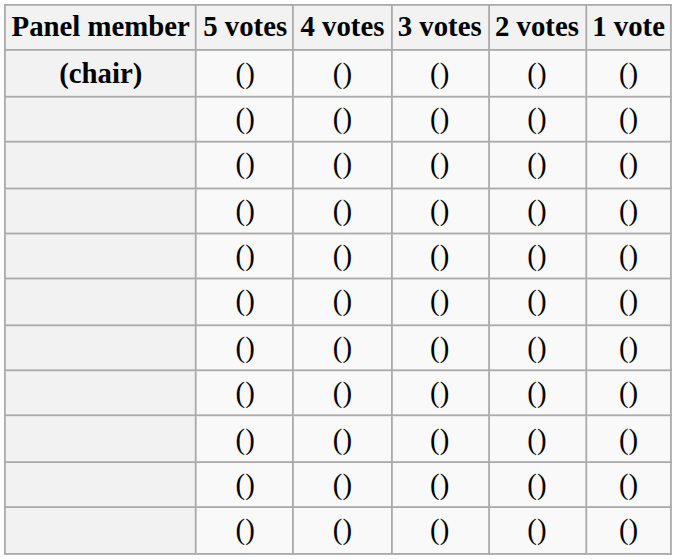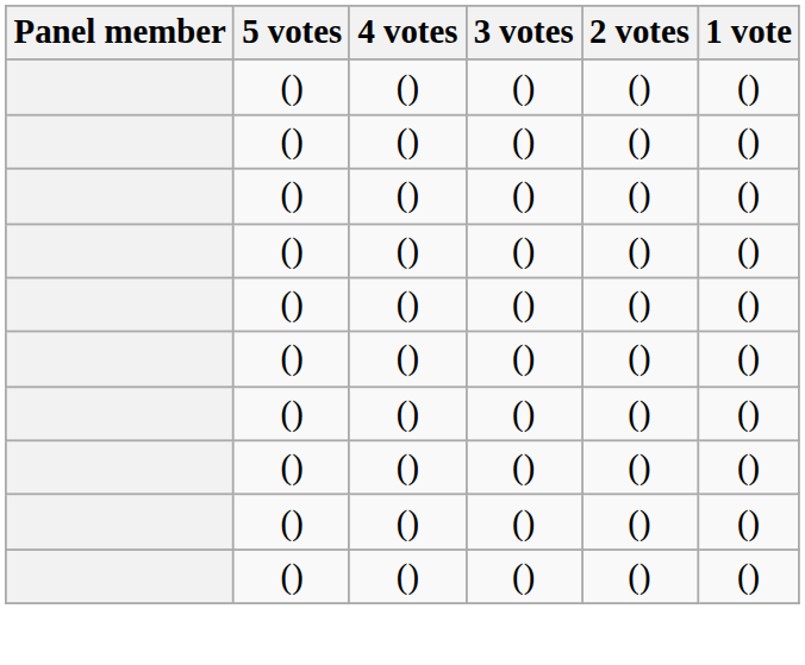- row: (chair) | () | () | () | () | ()
